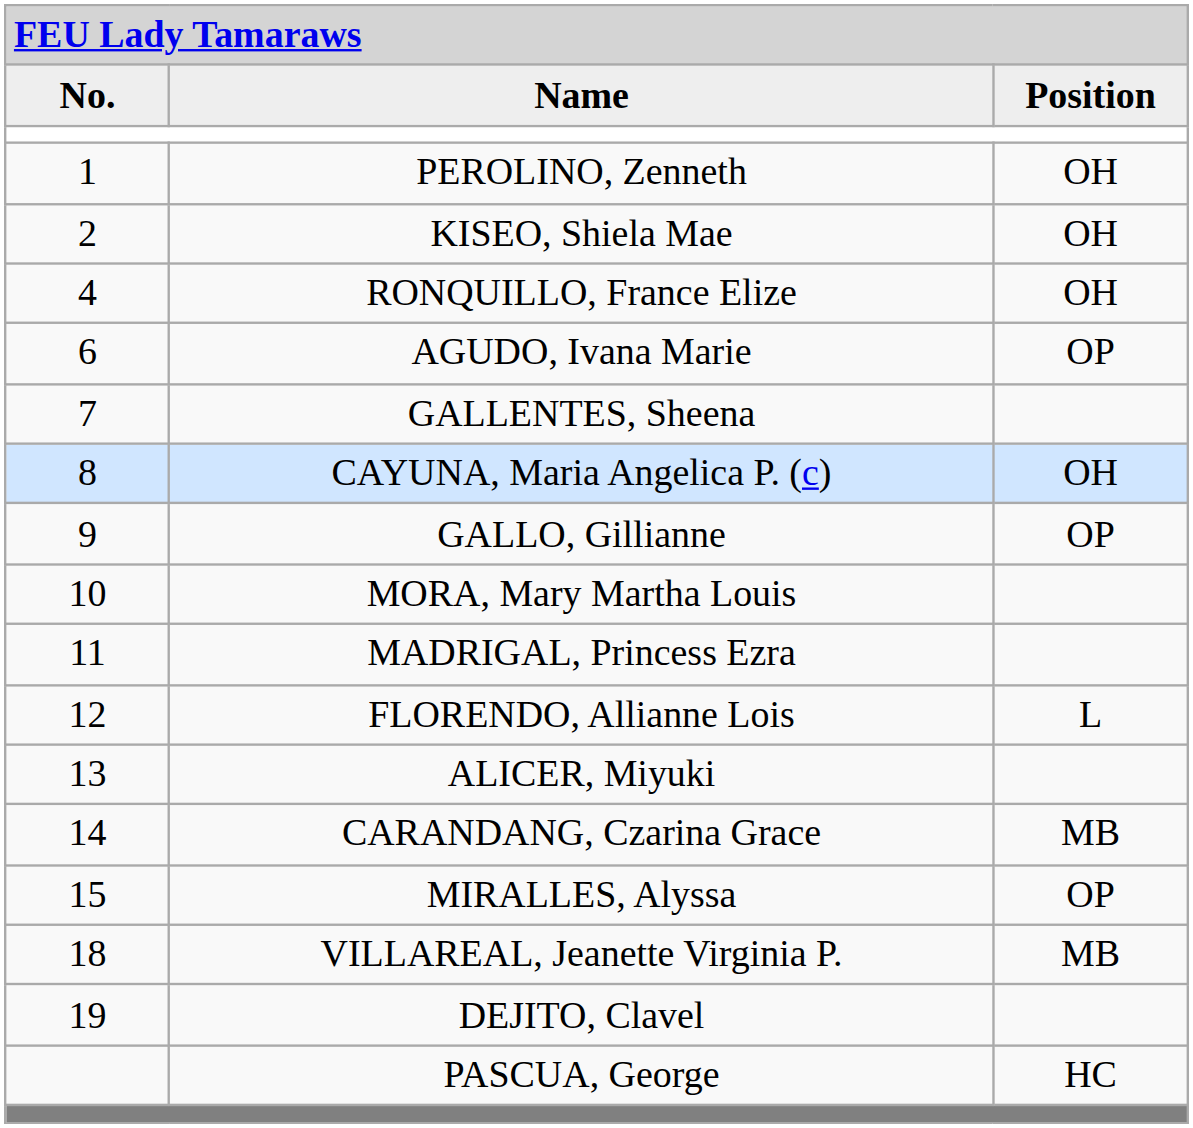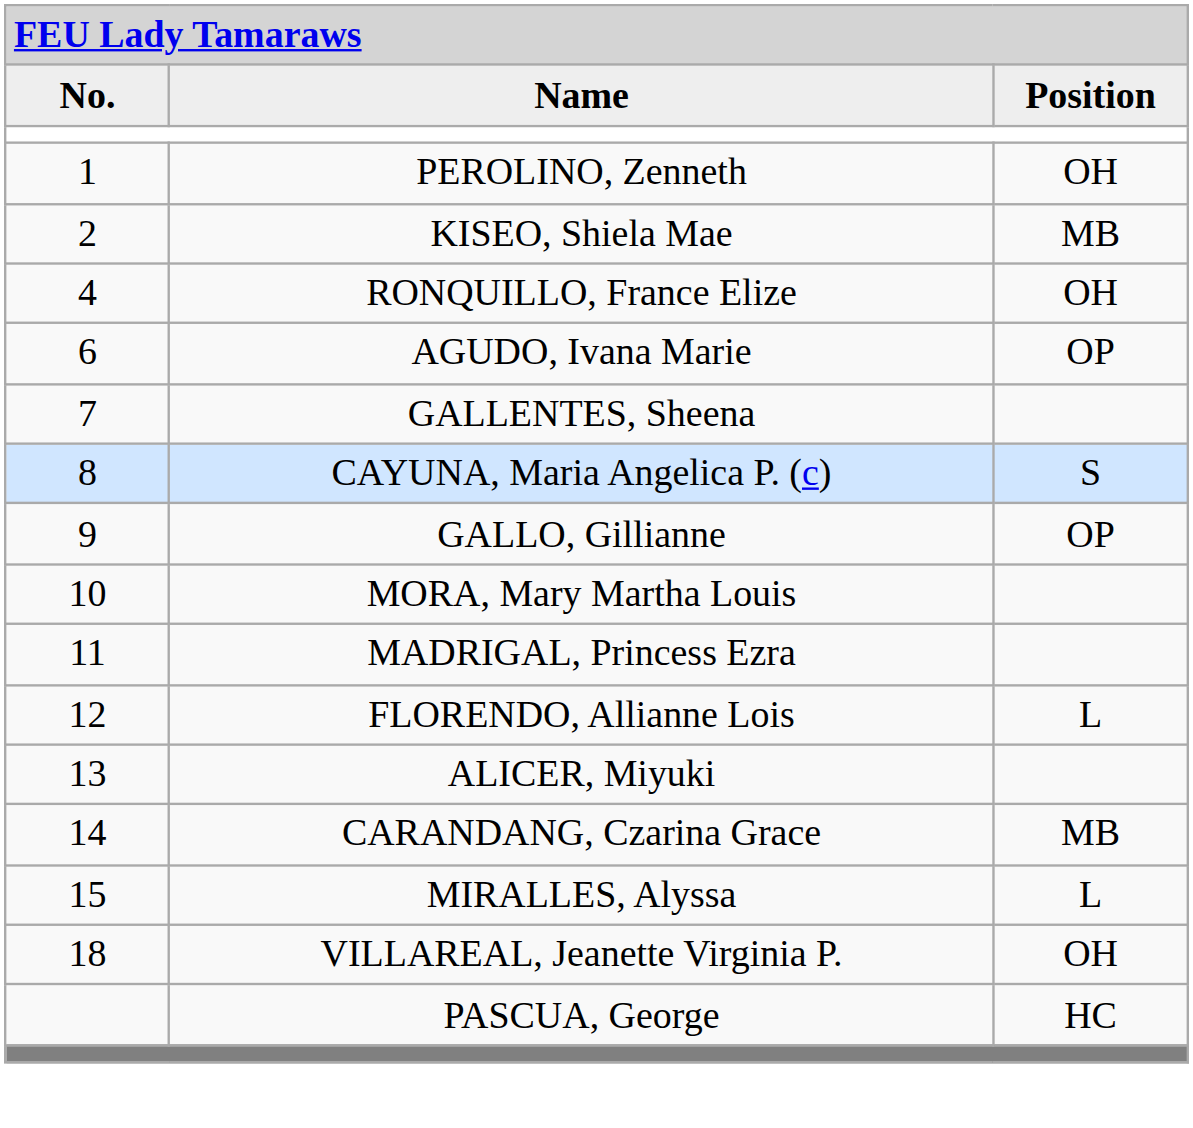KISEO, Shiela Mae | column 3: OH -> MB
CAYUNA, Maria Angelica P. (c) | column 3: OH -> S
MIRALLES, Alyssa | column 3: OP -> L
VILLAREAL, Jeanette Virginia P. | column 3: MB -> OH
- row: 19 | DEJITO, Clavel
